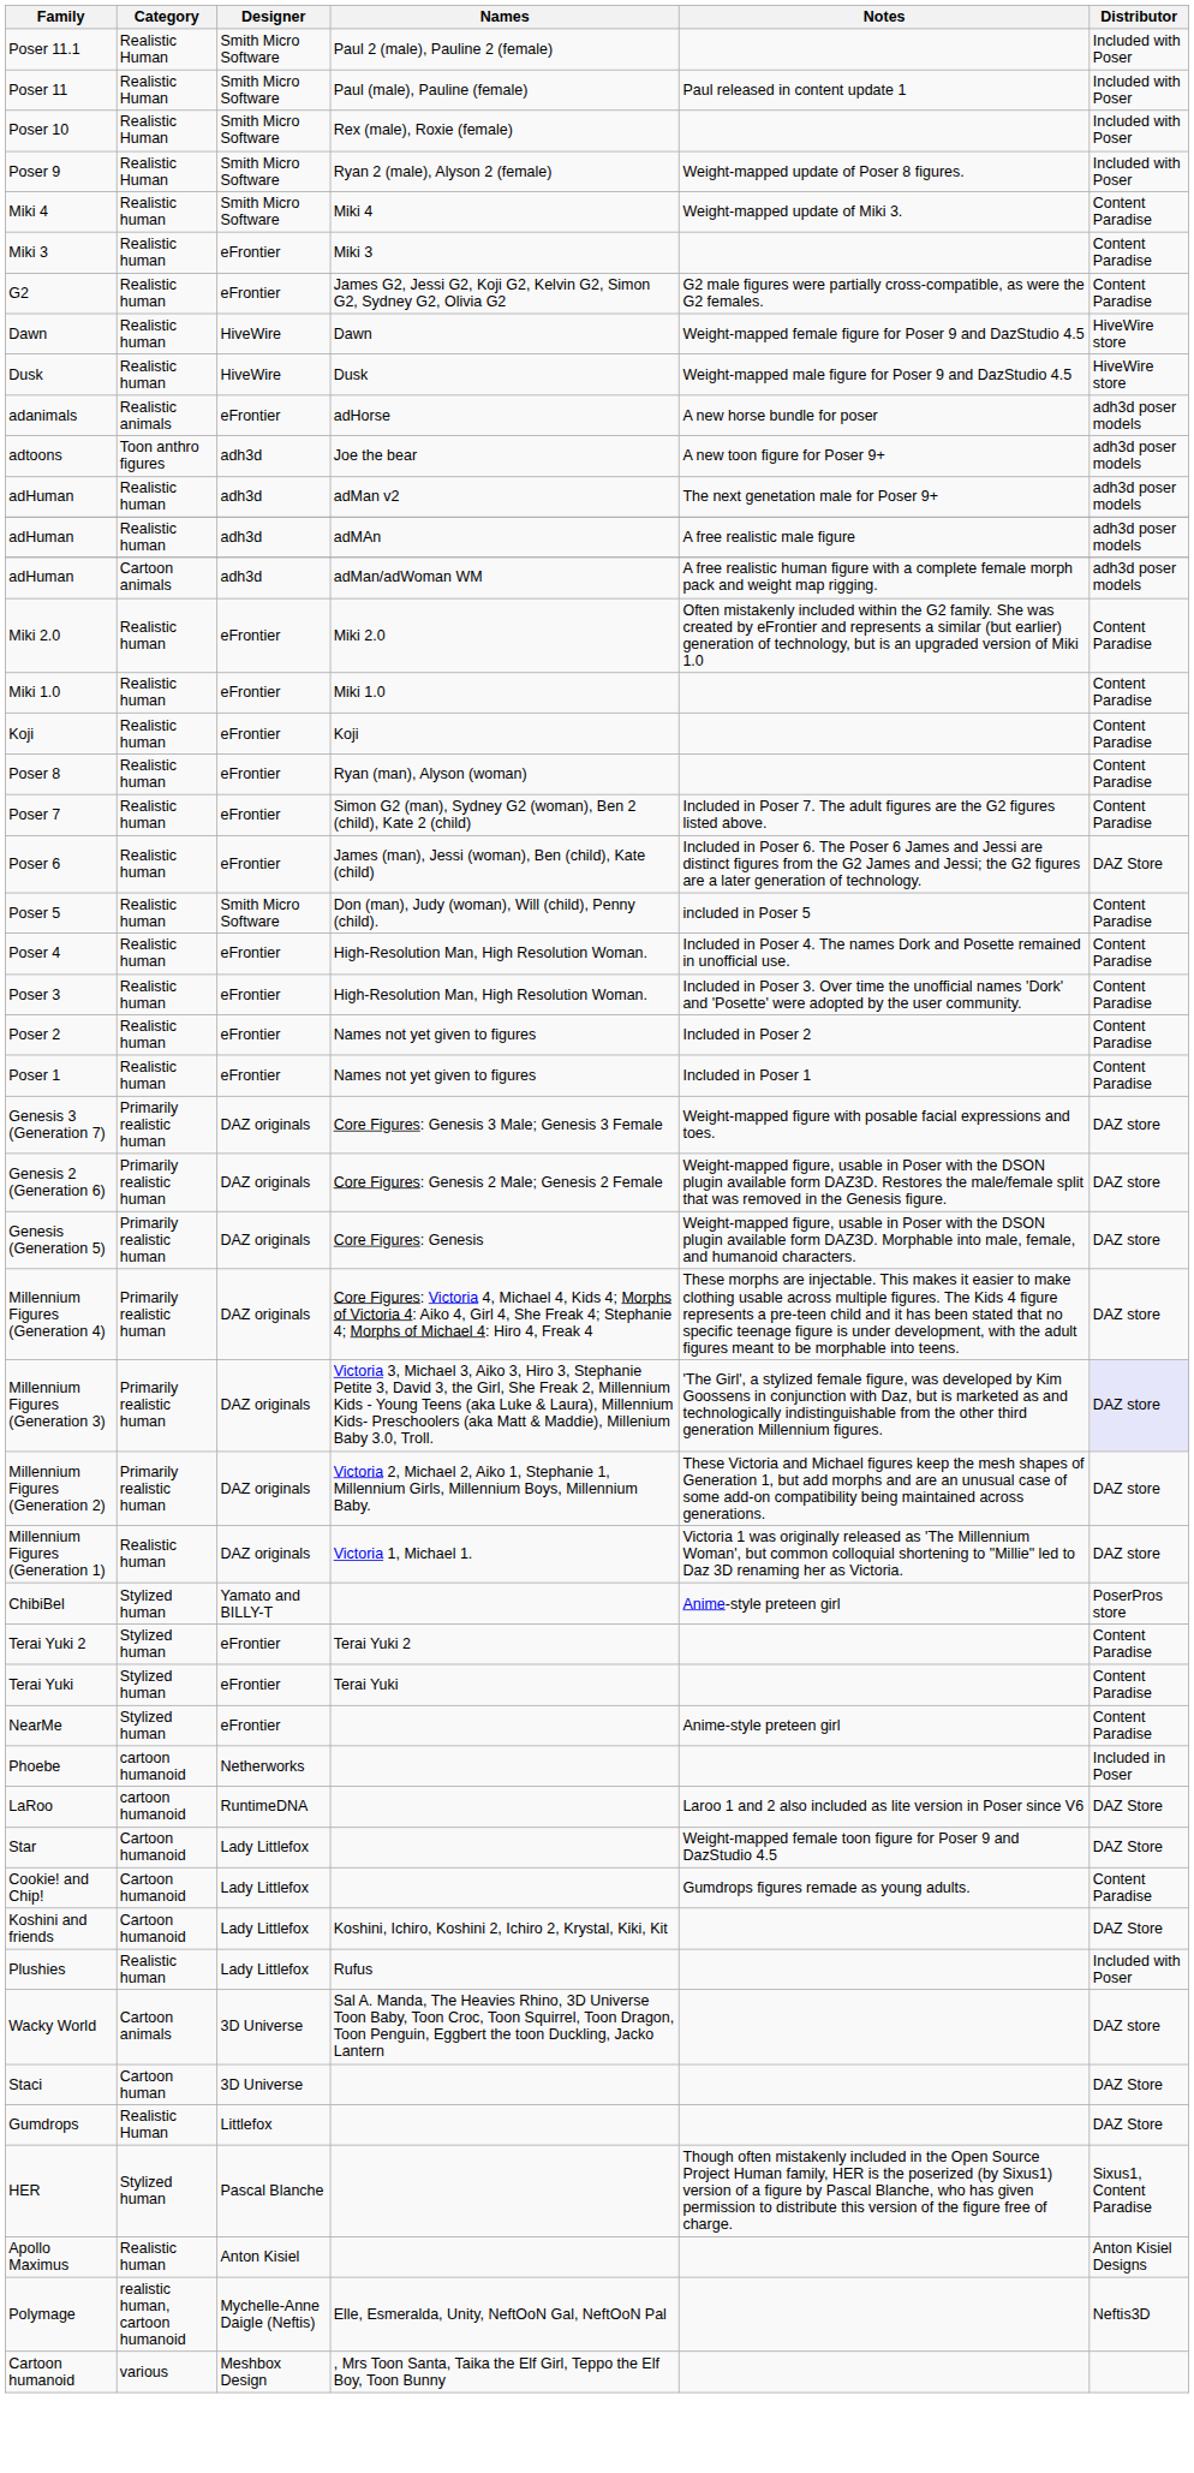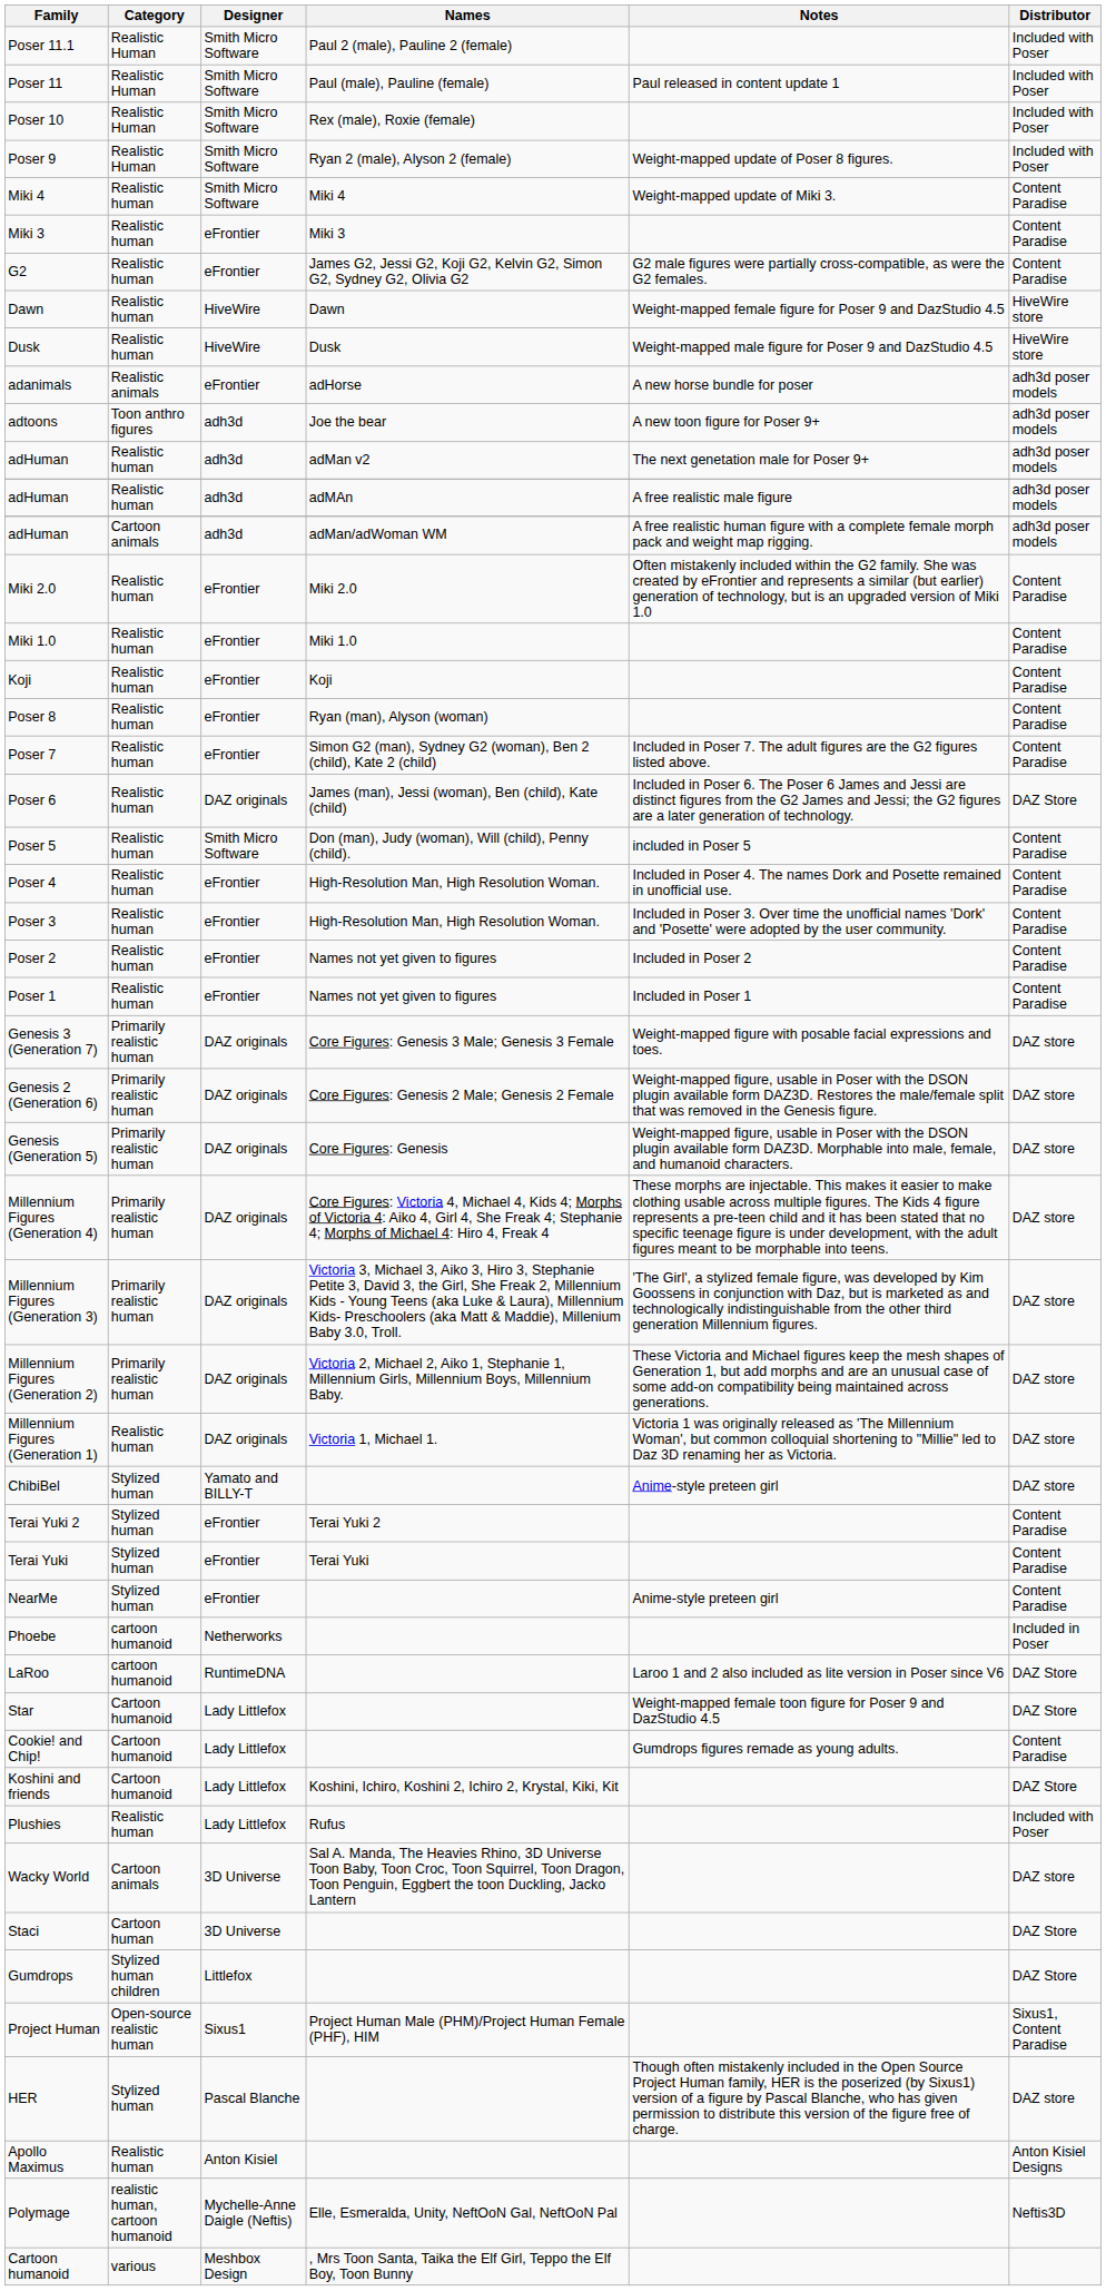Poser 6 | Designer: eFrontier -> DAZ originals
Millennium Figures (Generation 3) | Distributor: lavender background -> no background
ChibiBel | Distributor: PoserPros store -> DAZ store
Gumdrops | Category: Realistic Human -> Stylized human children
+ row: Project Human | Open-source realistic human | Sixus1 | Project Human Male (PHM)/Project Human Female (PHF), HIM | Sixus1, Content Paradise
HER | Distributor: Sixus1, Content Paradise -> DAZ store
